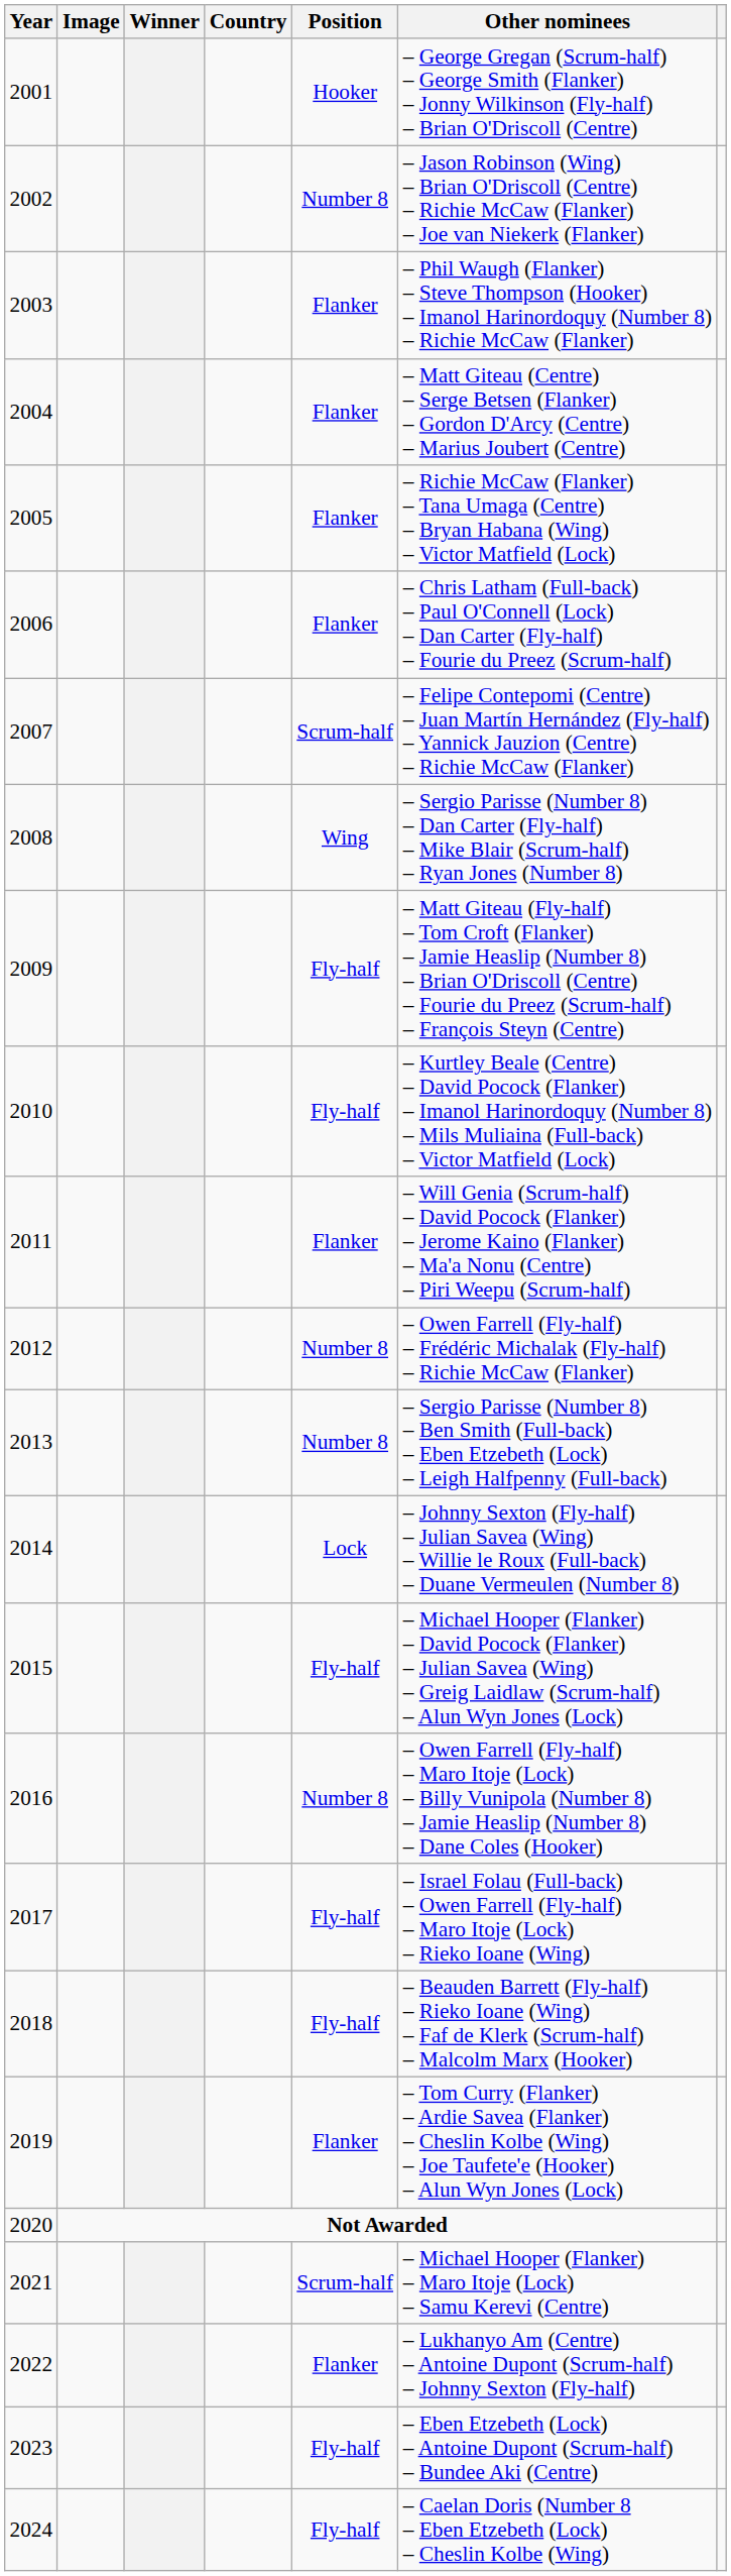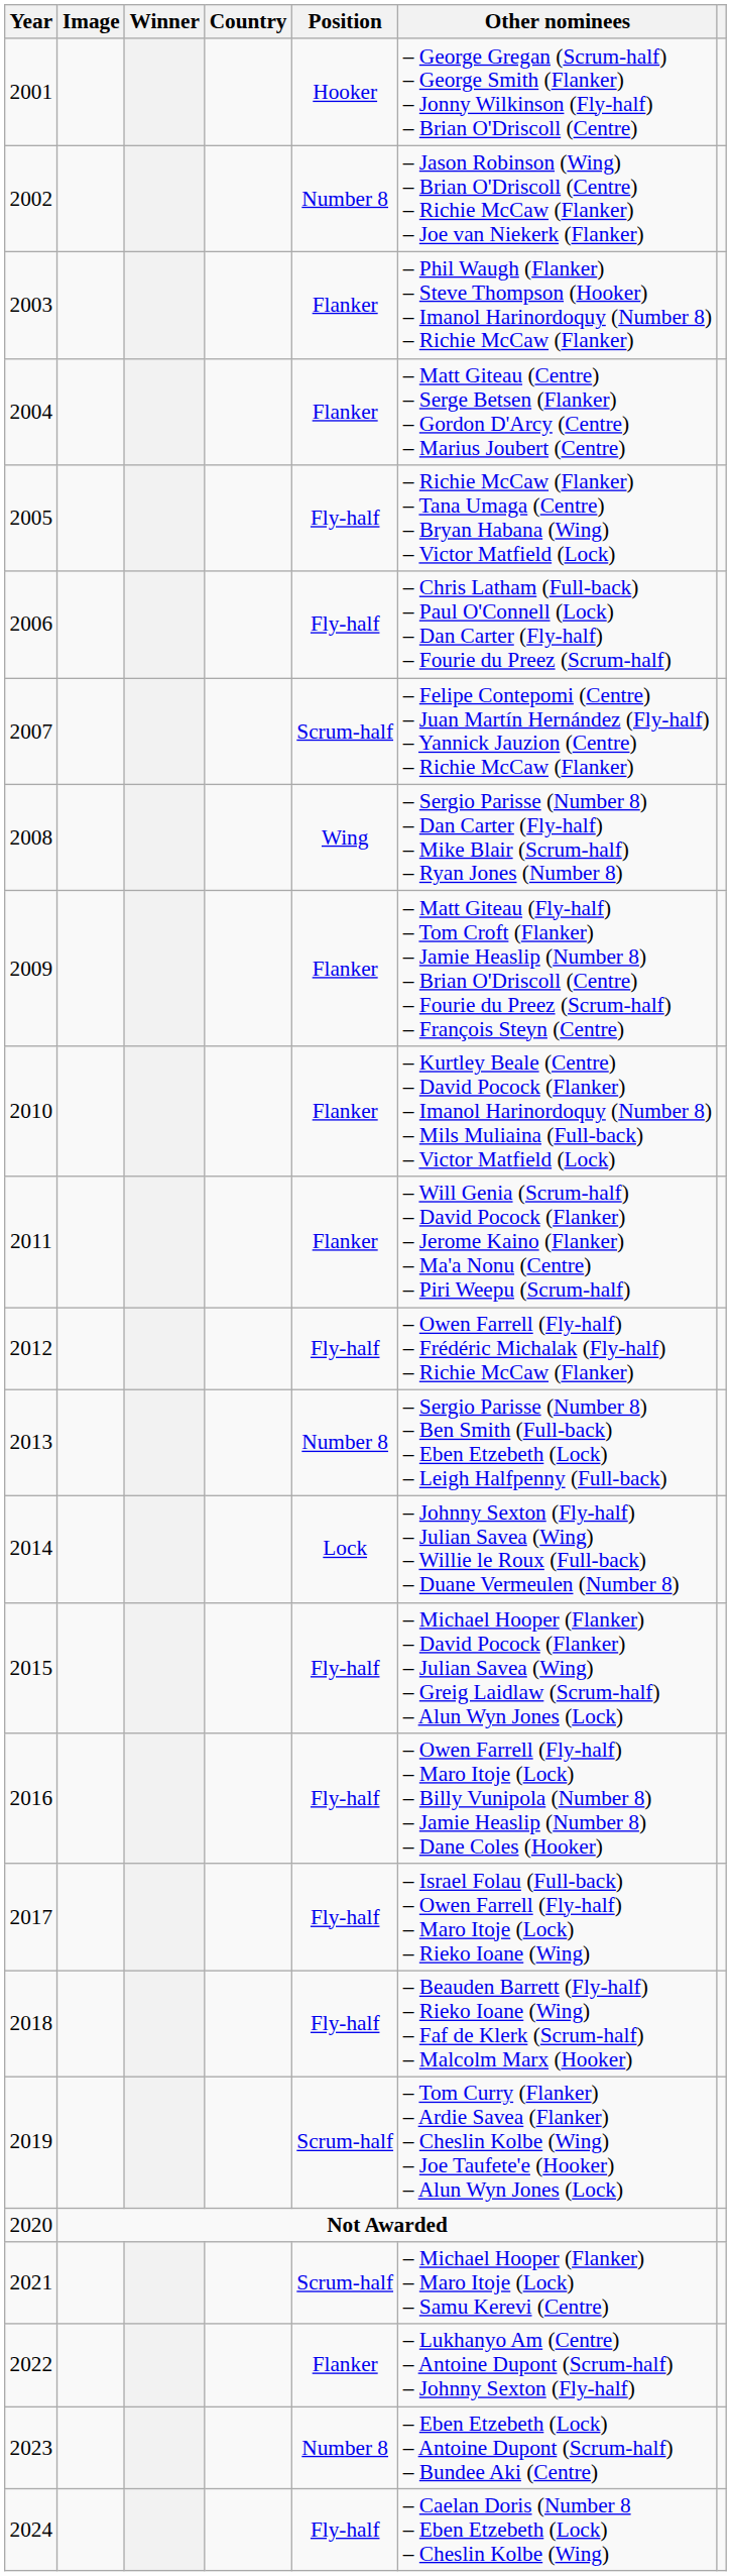2005 | Position: Flanker -> Fly-half
2006 | Position: Flanker -> Fly-half
2009 | Position: Fly-half -> Flanker
2010 | Position: Fly-half -> Flanker
2012 | Position: Number 8 -> Fly-half
2016 | Position: Number 8 -> Fly-half
2019 | Position: Flanker -> Scrum-half
2023 | Position: Fly-half -> Number 8
